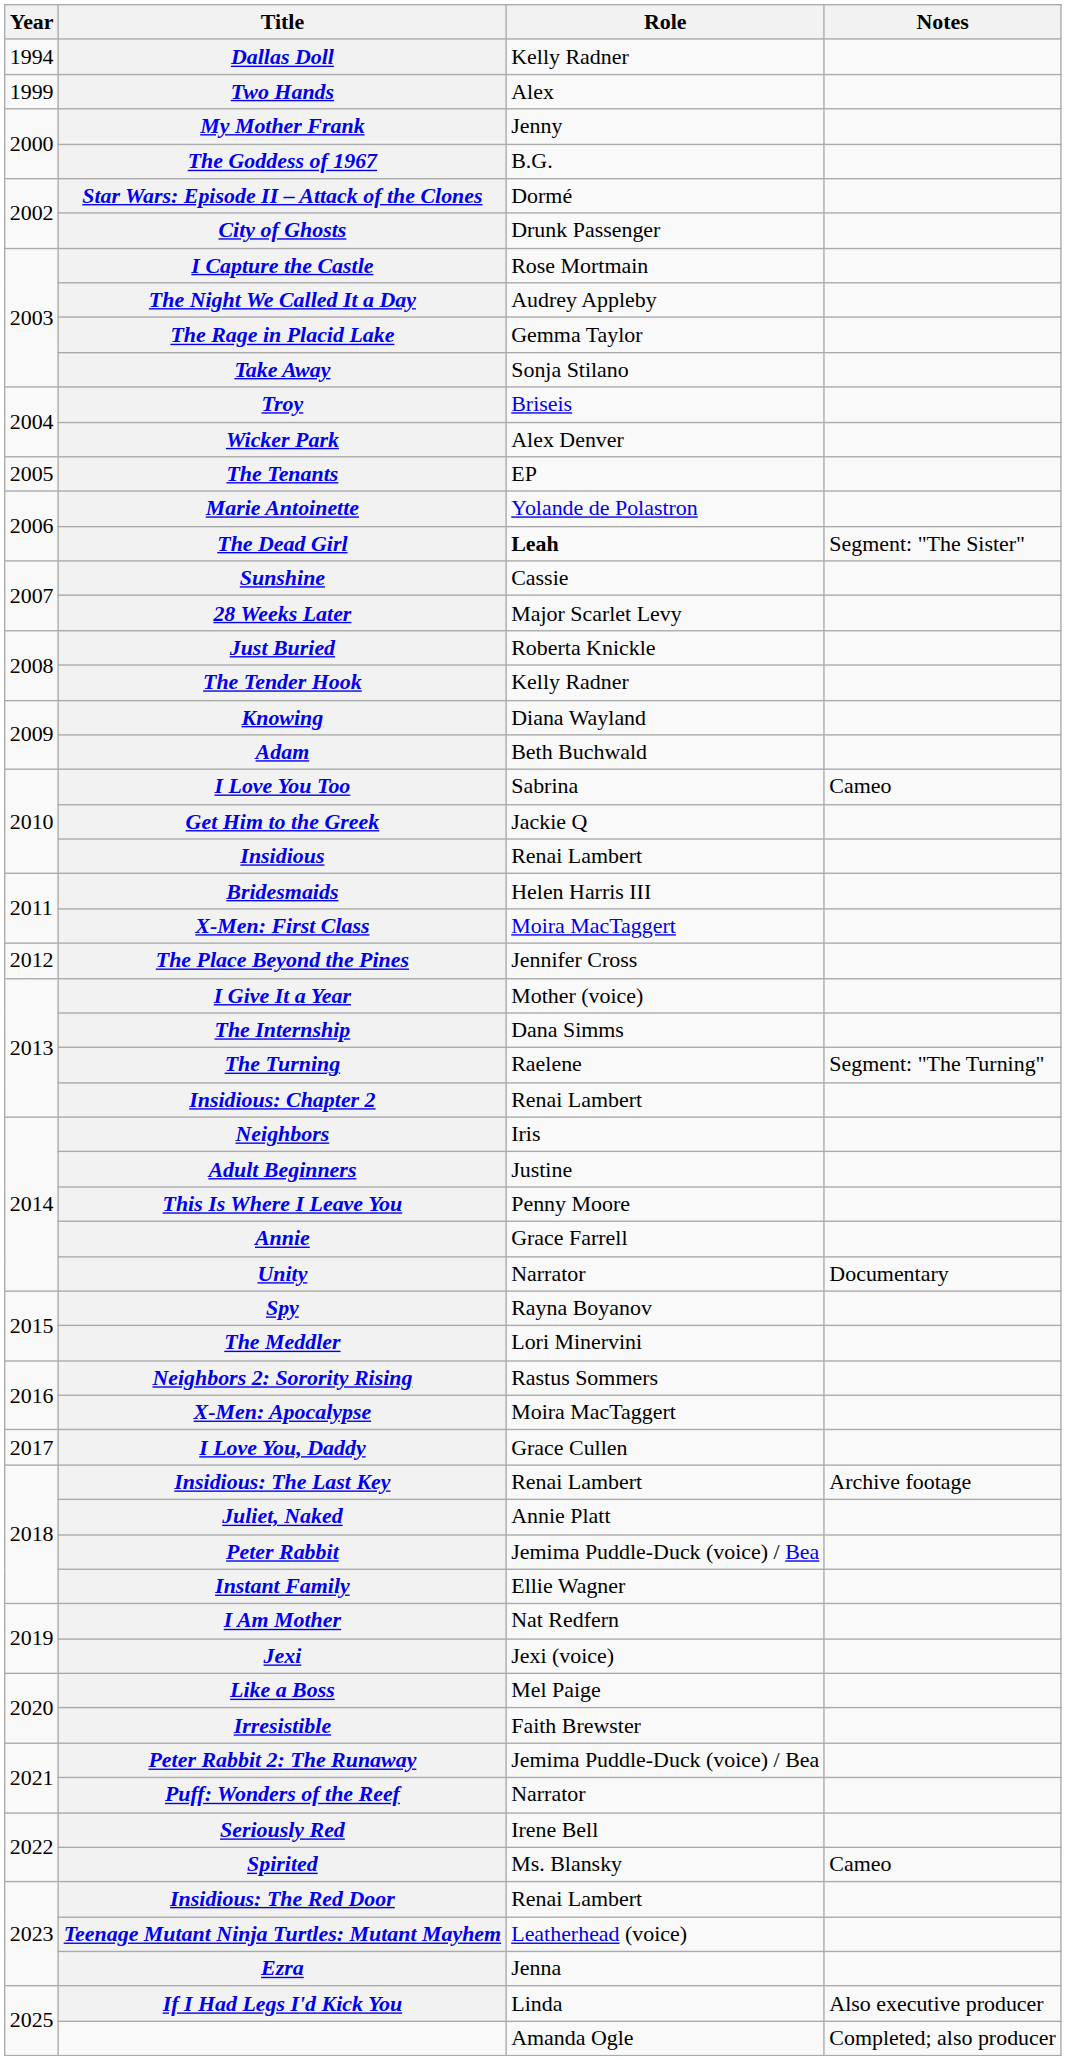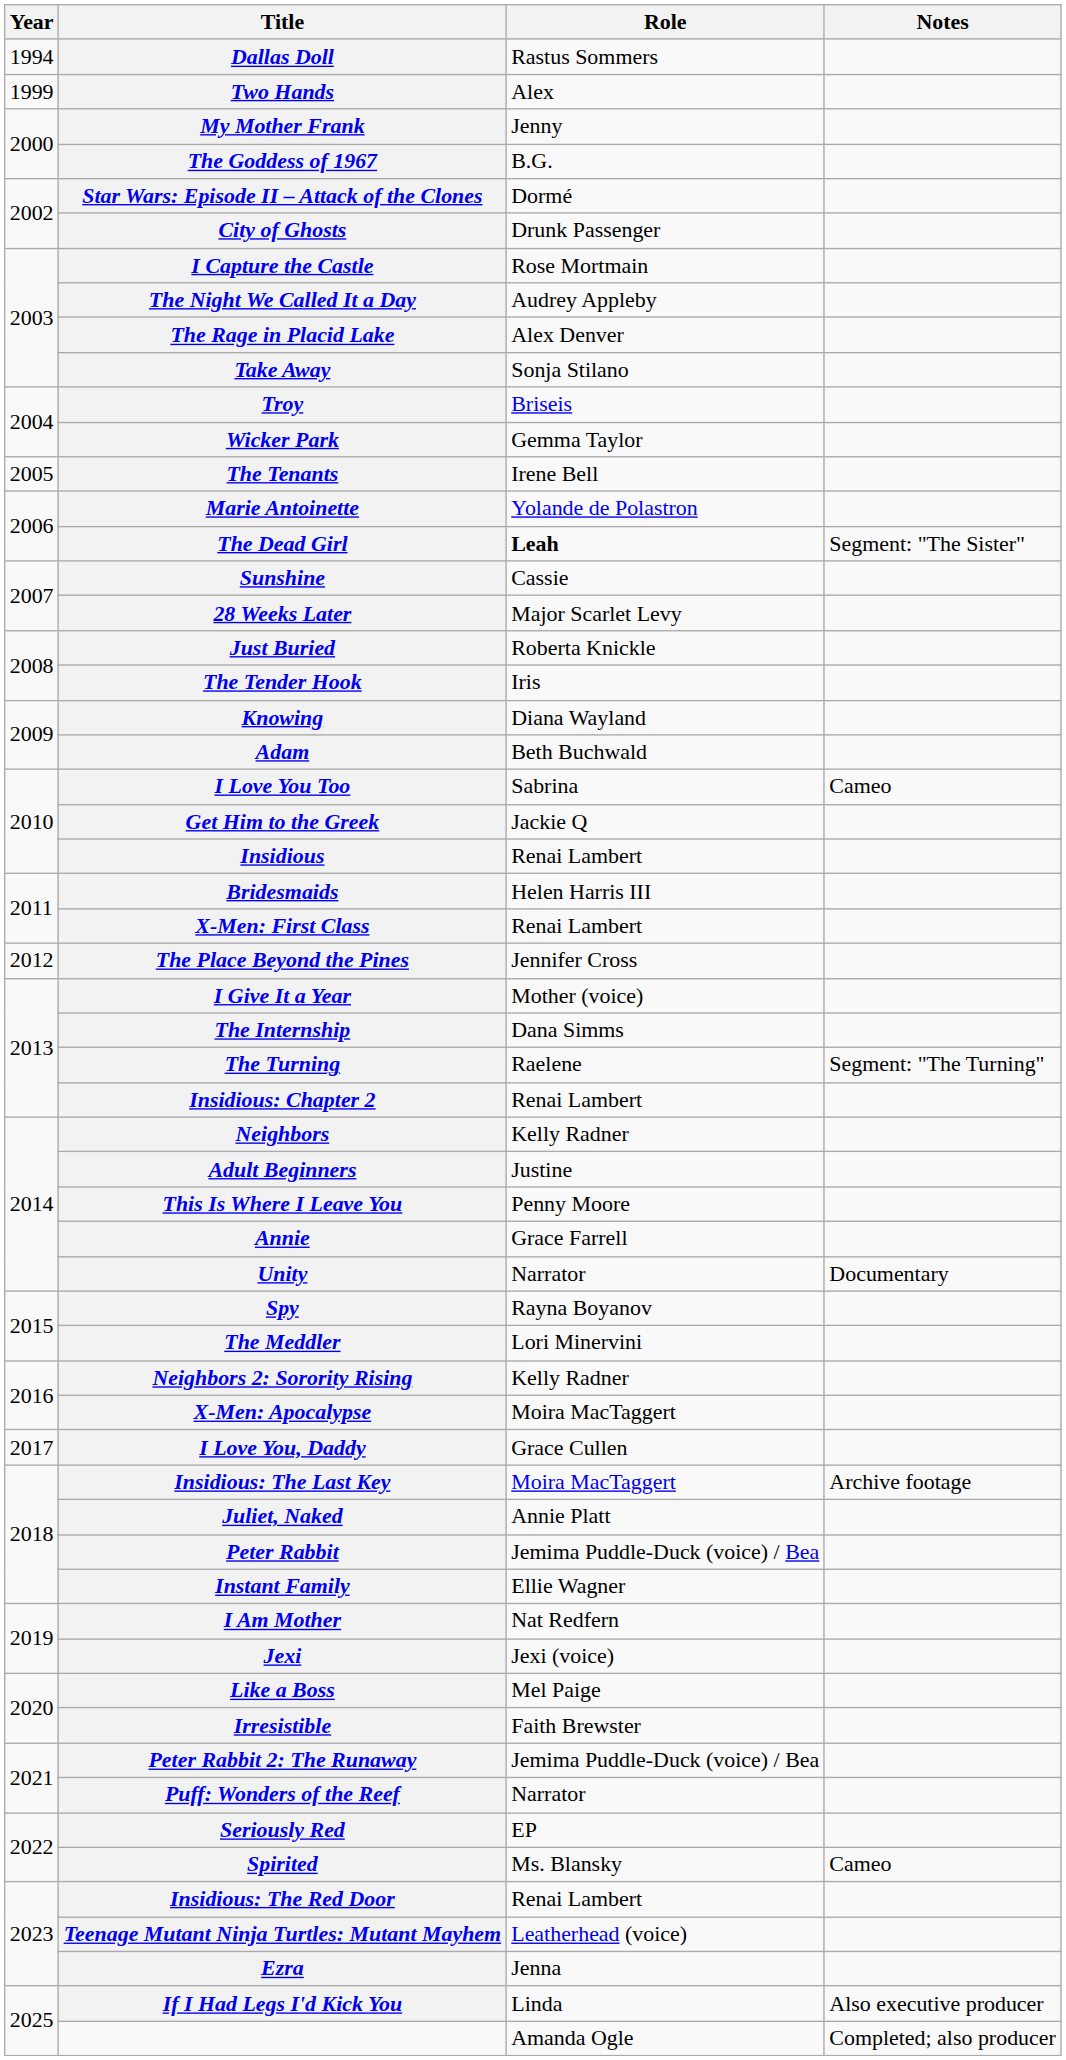Dallas Doll | Role: Kelly Radner -> Rastus Sommers
The Rage in Placid Lake | Role: Gemma Taylor -> Alex Denver
Wicker Park | Role: Alex Denver -> Gemma Taylor
The Tenants | Role: EP -> Irene Bell
The Tender Hook | Role: Kelly Radner -> Iris
X-Men: First Class | Role: Moira MacTaggert -> Renai Lambert
Neighbors | Role: Iris -> Kelly Radner
Neighbors 2: Sorority Rising | Role: Rastus Sommers -> Kelly Radner
Insidious: The Last Key | Role: Renai Lambert -> Moira MacTaggert
Seriously Red | Role: Irene Bell -> EP
